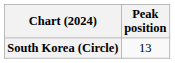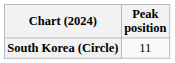South Korea (Circle) | Peak position: 13 -> 11
